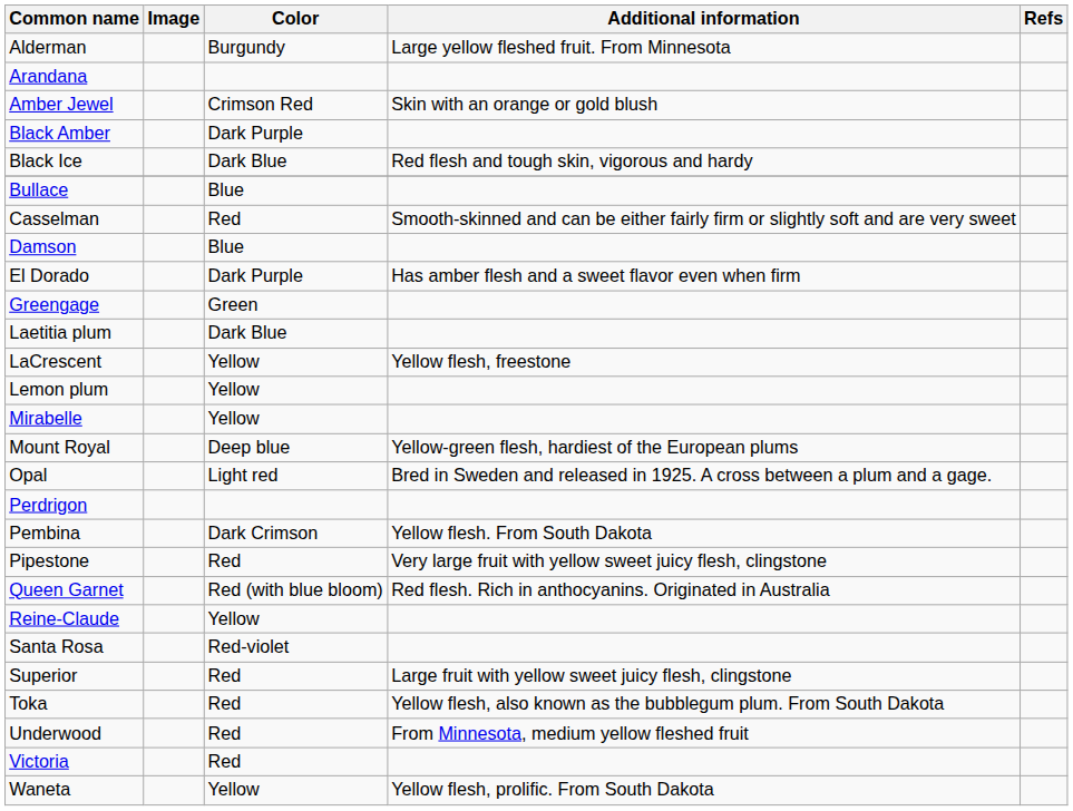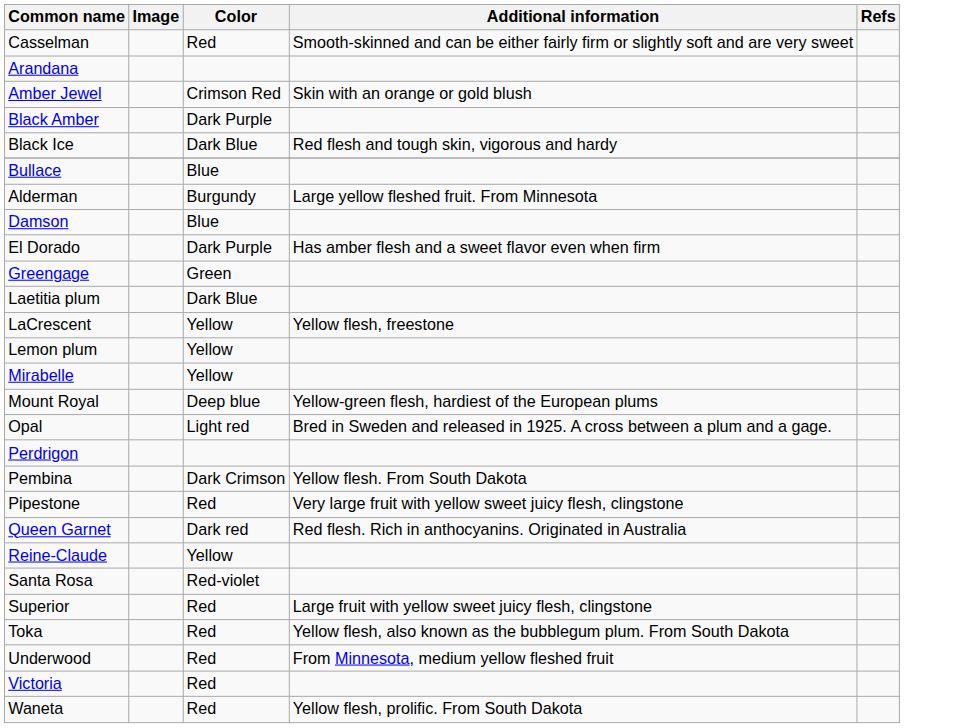rows swapped: Alderman <-> Casselman
Queen Garnet | Color: Red (with blue bloom) -> Dark red
Waneta | Color: Yellow -> Red
